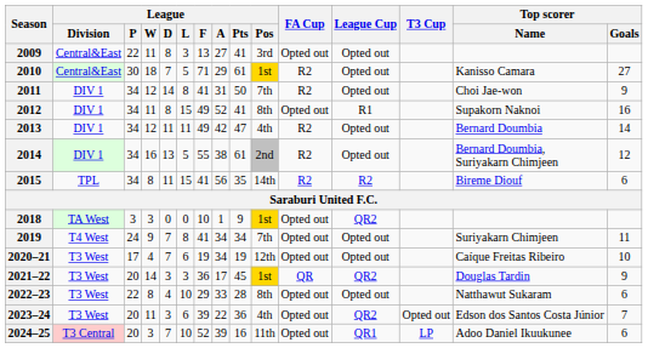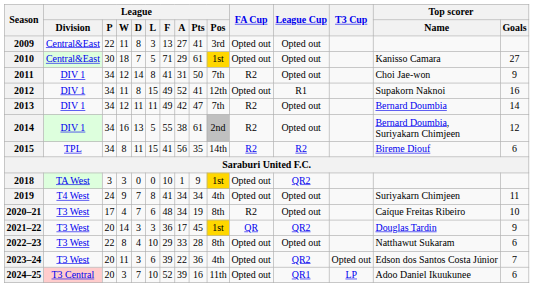2010 | FA Cup: R2 -> Opted out
2012 | League / Pos: 8th -> 12th
2013 | League / Pos: 4th -> 7th
2019 | League / Pos: 7th -> 4th
2020–21 | League / F: 19 -> 48
2020–21 | League / Pos: 12th -> 8th
2020–21 | FA Cup: Opted out -> R2
